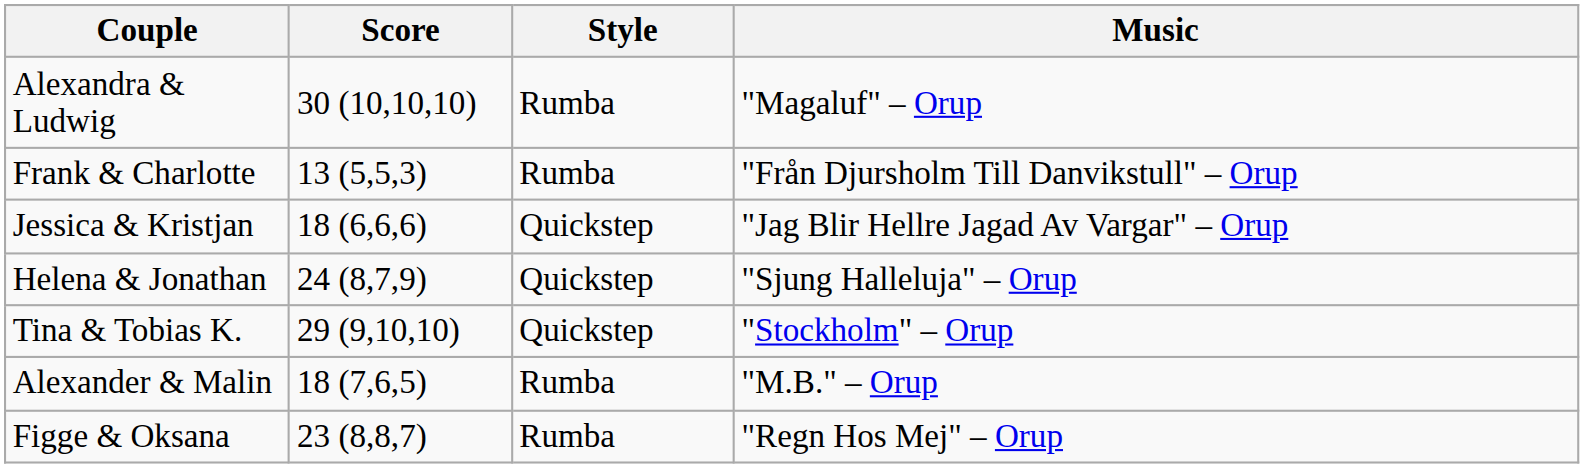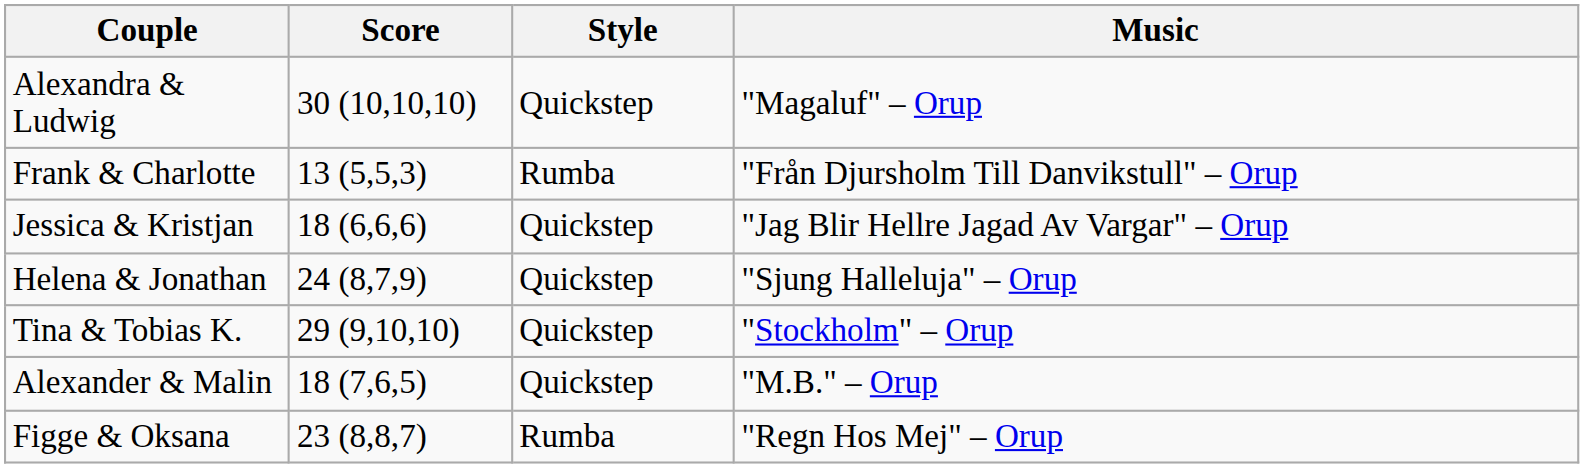Alexandra & Ludwig | Style: Rumba -> Quickstep
Alexander & Malin | Style: Rumba -> Quickstep
